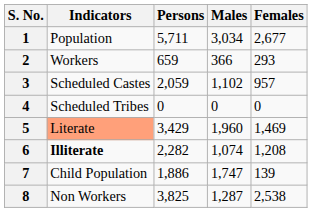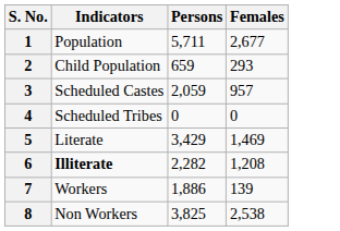- column: Males | 3,034 | 366 | 1,102 | 0 | 1,960 | 1,074 | 1,747 | 1,287
2 | Indicators: Workers -> Child Population
5 | Indicators: lightsalmon background -> no background
7 | Indicators: Child Population -> Workers
